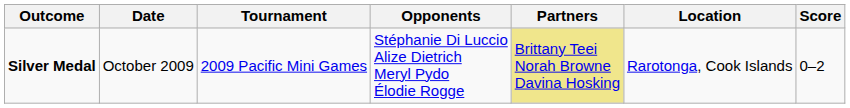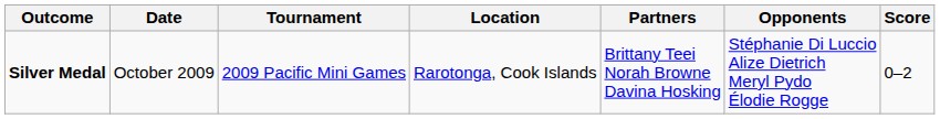columns swapped: Location <-> Opponents
Silver Medal | Partners: khaki background -> no background
